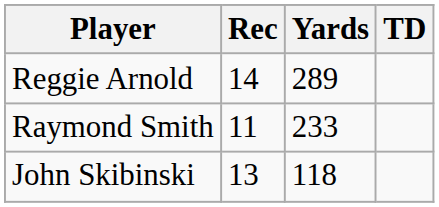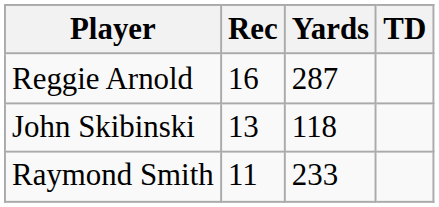Reggie Arnold | Rec: 14 -> 16
Reggie Arnold | Yards: 289 -> 287
rows swapped: Raymond Smith <-> John Skibinski
